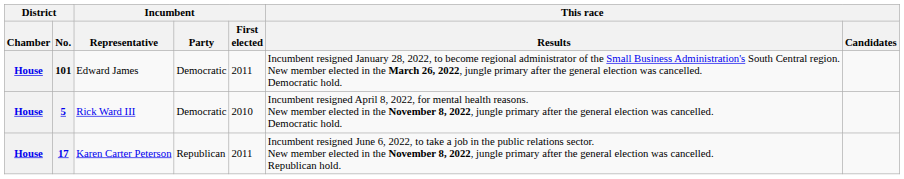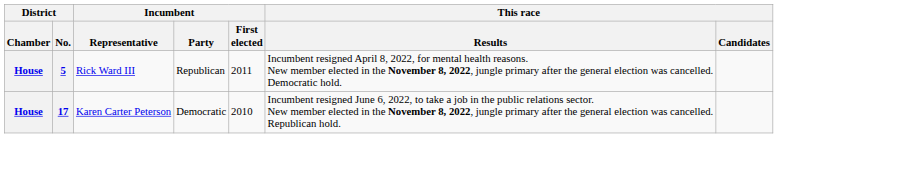- row: House | 101 | Edward James | Democratic | 2011 | Incumbent resigned January 28, 2022, to become regional administrator of the Small Business Administration's South Central region. New member elected in the March 26, 2022, jungle primary after the general election was cancelled. Democratic hold.
5 | Incumbent / Party: Democratic -> Republican
5 | Incumbent / First elected: 2010 -> 2011
17 | Incumbent / Party: Republican -> Democratic
17 | Incumbent / First elected: 2011 -> 2010
